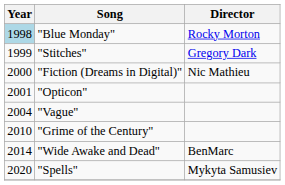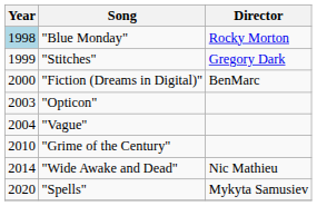"Fiction (Dreams in Digital)" | Director: Nic Mathieu -> BenMarc
"Opticon" | Year: 2001 -> 2003
"Wide Awake and Dead" | Director: BenMarc -> Nic Mathieu
